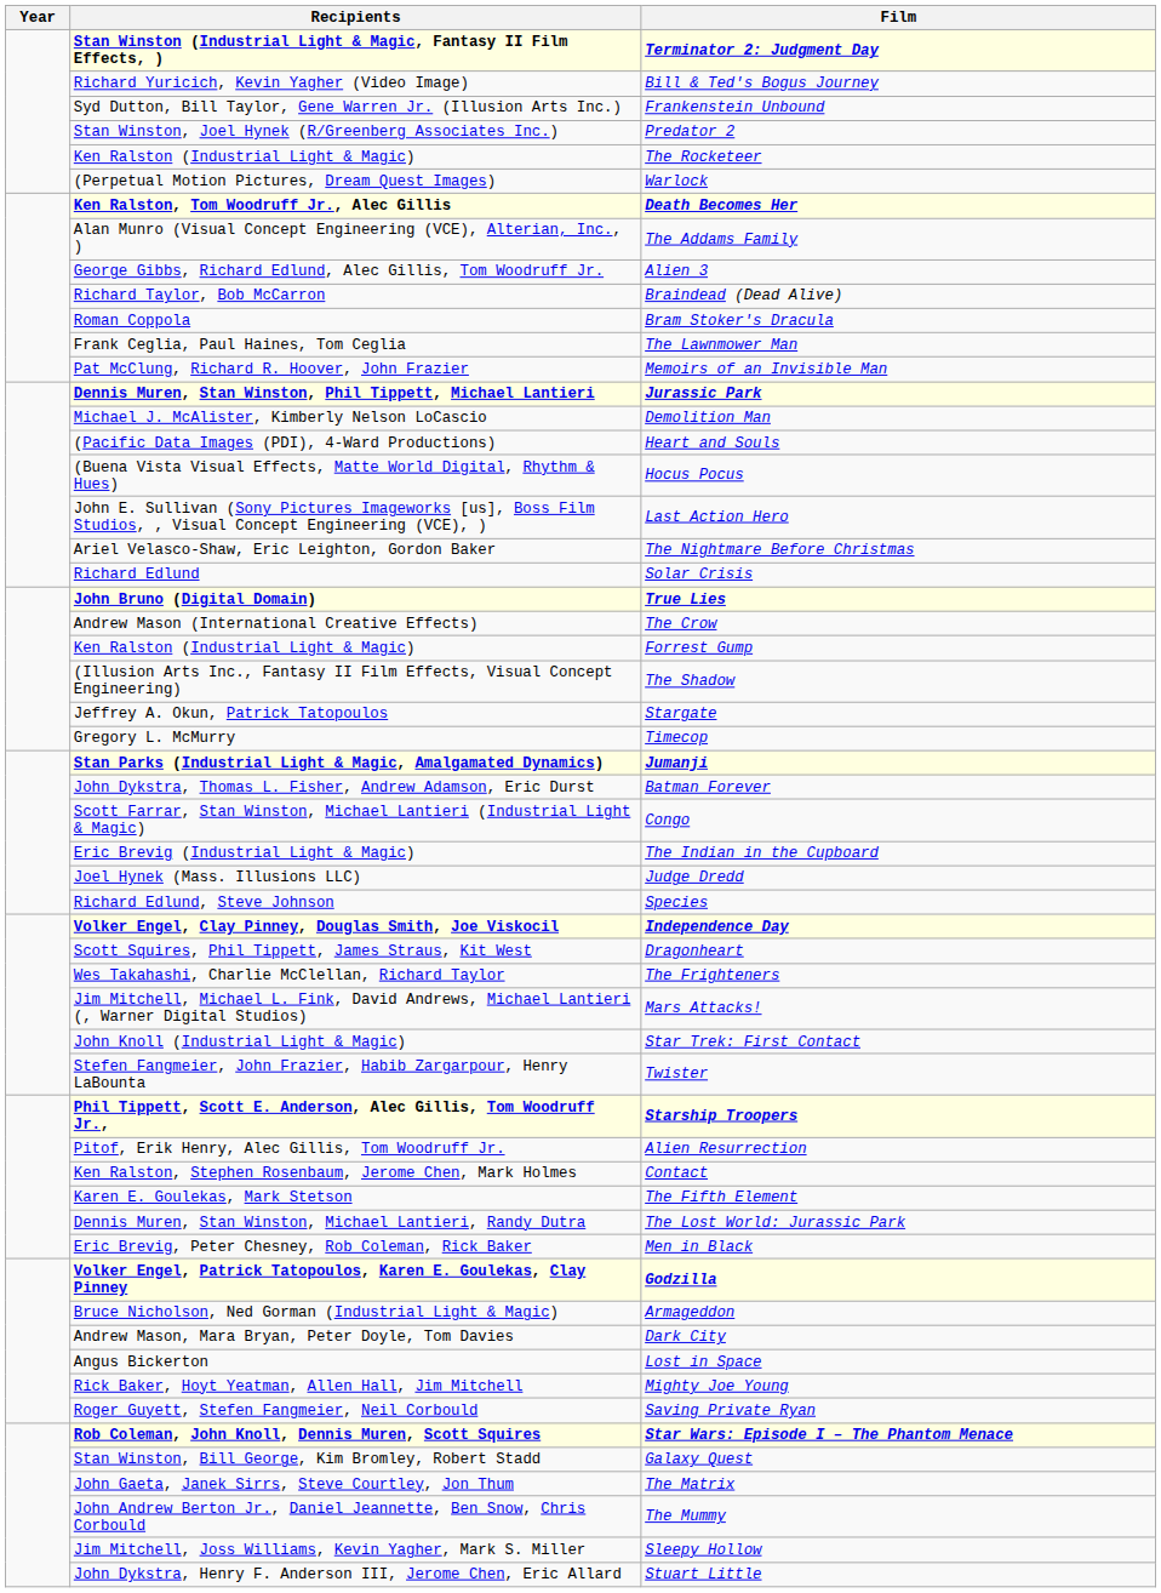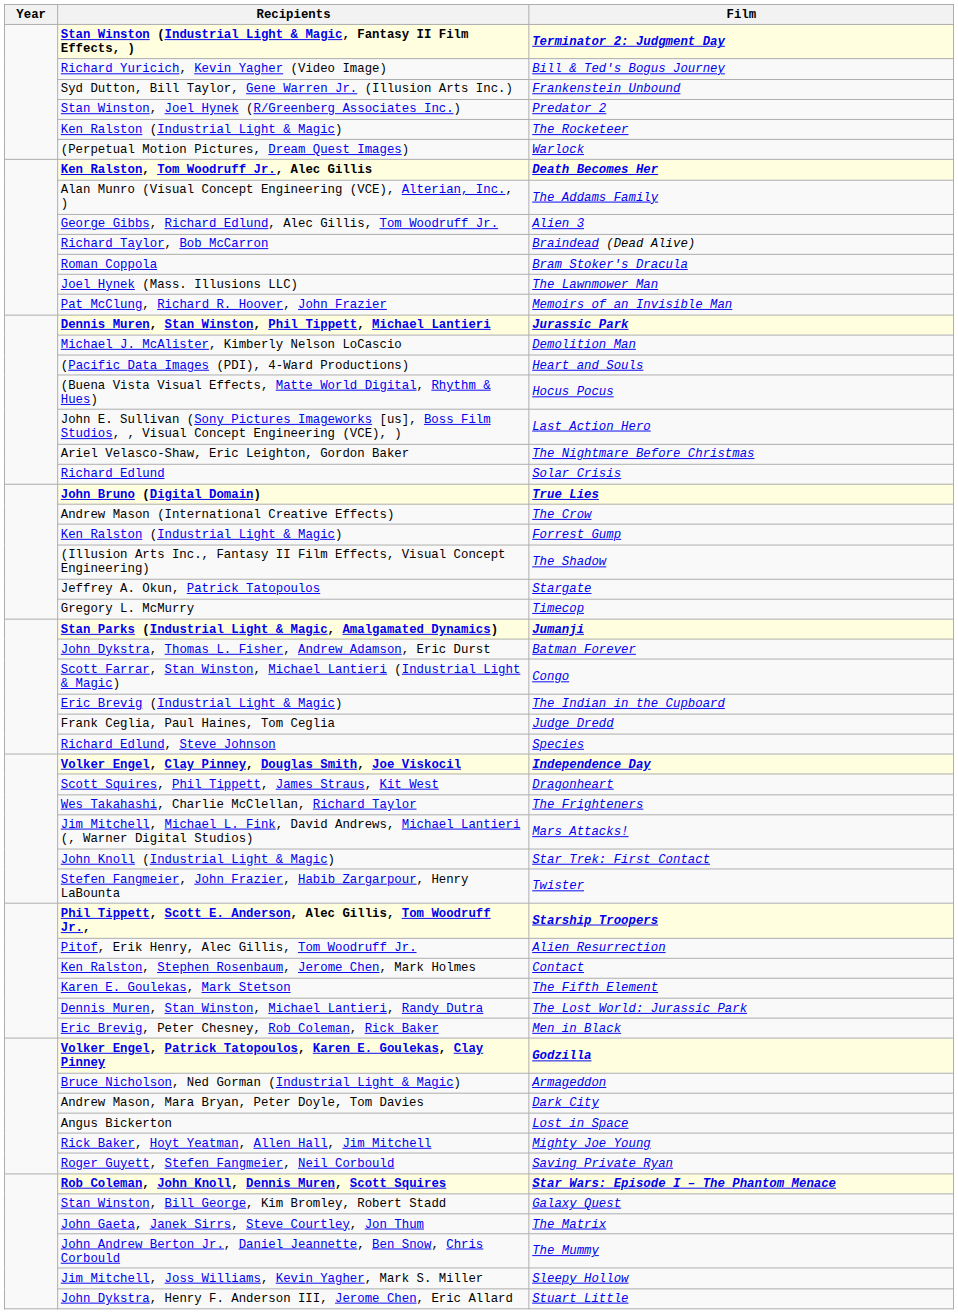The Lawnmower Man | Recipients: Frank Ceglia, Paul Haines, Tom Ceglia -> Joel Hynek (Mass. Illusions LLC)
Judge Dredd | Recipients: Joel Hynek (Mass. Illusions LLC) -> Frank Ceglia, Paul Haines, Tom Ceglia
